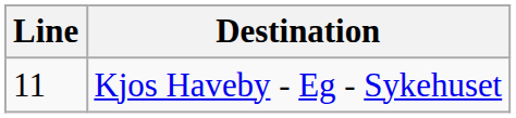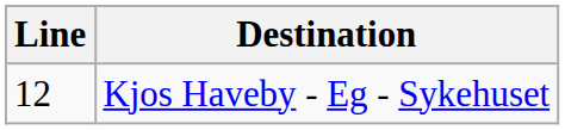Kjos Haveby - Eg - Sykehuset | Line: 11 -> 12
